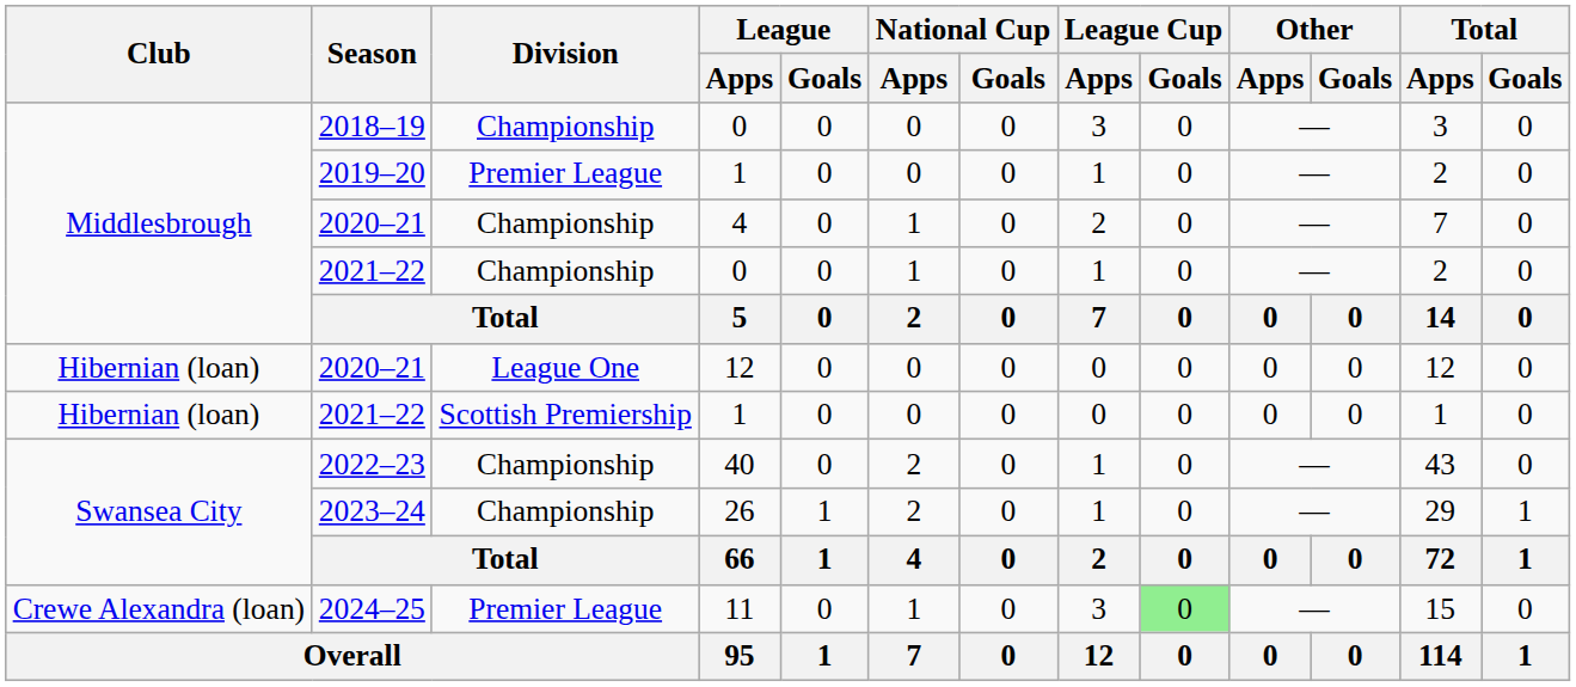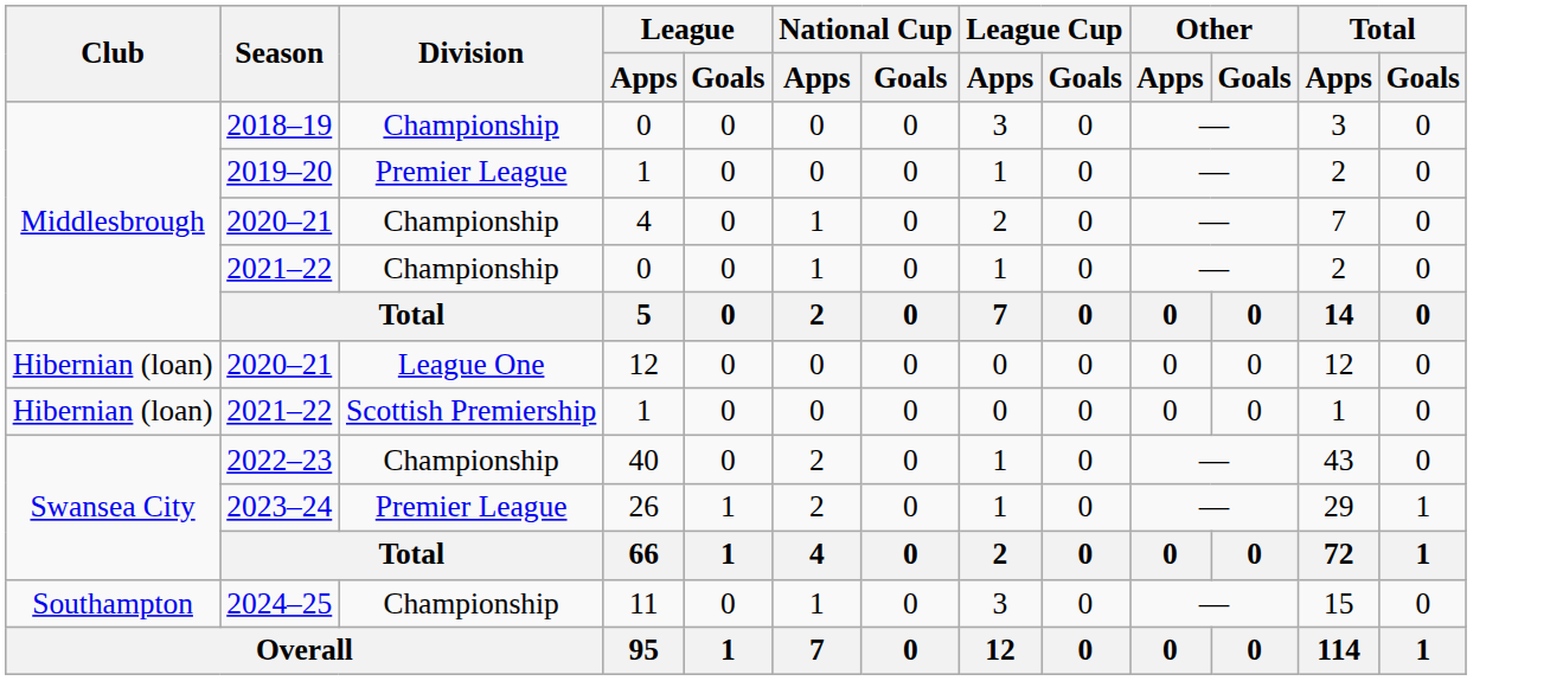2023–24 | Division: Championship -> Premier League
2024–25 | Club: Crewe Alexandra (loan) -> Southampton
2024–25 | Division: Premier League -> Championship
2024–25 | League Cup / Goals: lightgreen background -> no background
